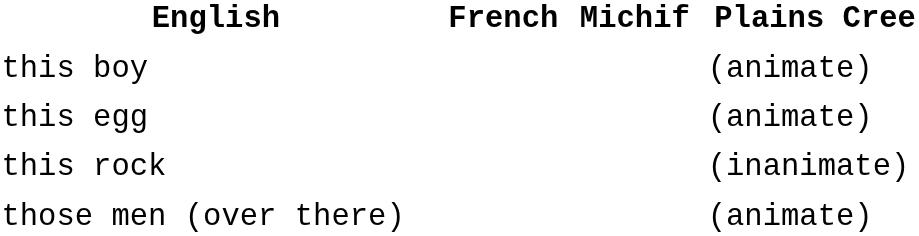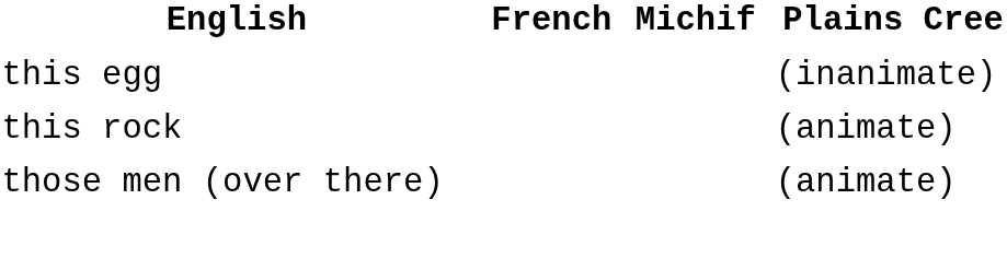- row: this boy | (animate)
this egg | Plains Cree: (animate) -> (inanimate)
this rock | Plains Cree: (inanimate) -> (animate)
